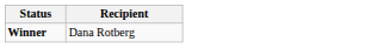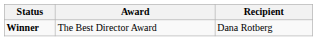+ column: Award | The Best Director Award
